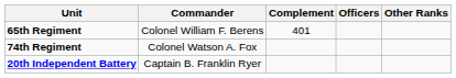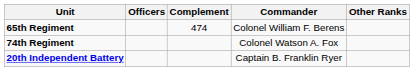columns swapped: Commander <-> Officers
65th Regiment | Complement: 401 -> 474
